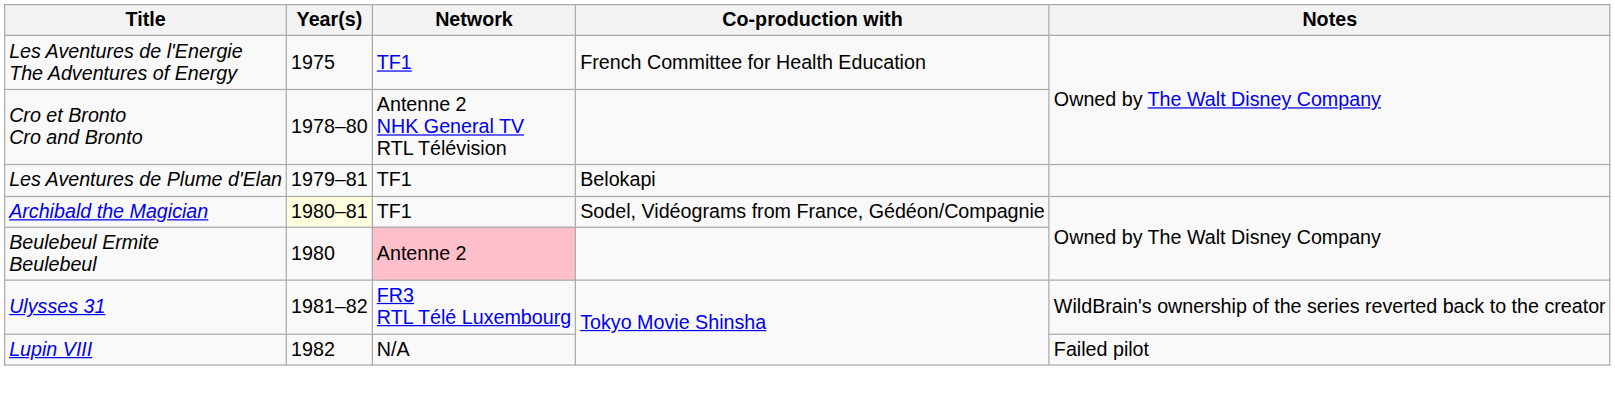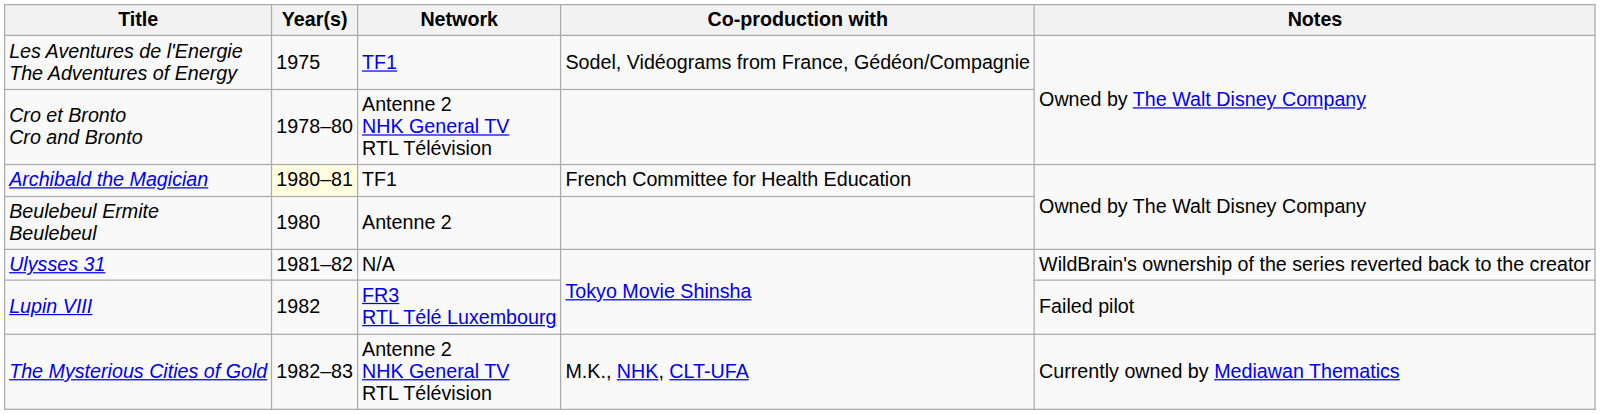Les Aventures de l'Energie The Adventures of Energy | Co-production with: French Committee for Health Education -> Sodel, Vidéograms from France, Gédéon/Compagnie
- row: Les Aventures de Plume d'Elan | 1979–81 | TF1 | Belokapi
Archibald the Magician | Co-production with: Sodel, Vidéograms from France, Gédéon/Compagnie -> French Committee for Health Education
Beulebeul Ermite Beulebeul | Network: pink background -> no background
Ulysses 31 | Network: FR3 RTL Télé Luxembourg -> N/A
Lupin VIII | Network: N/A -> FR3 RTL Télé Luxembourg
+ row: The Mysterious Cities of Gold | 1982–83 | Antenne 2 NHK General TV RTL Télévision | M.K., NHK, CLT-UFA | Currently owned by Mediawan Thematics
